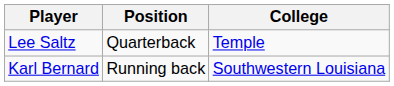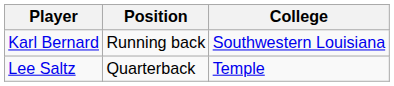rows swapped: Karl Bernard <-> Lee Saltz
